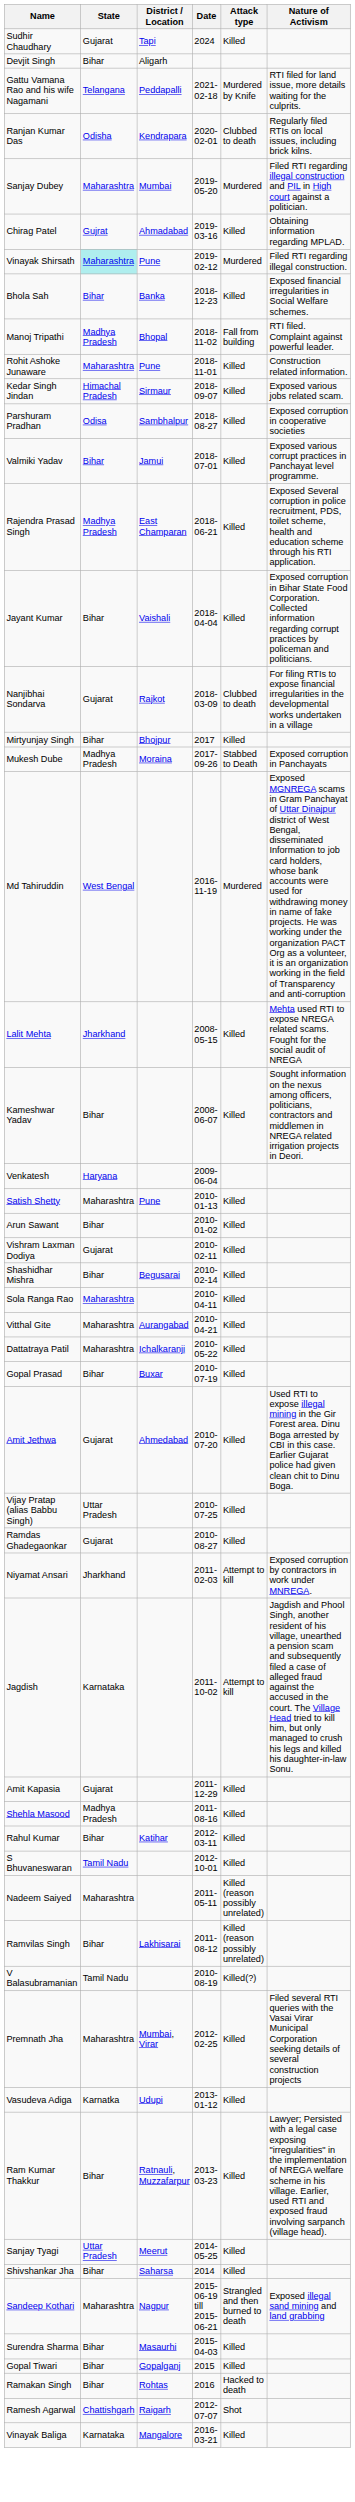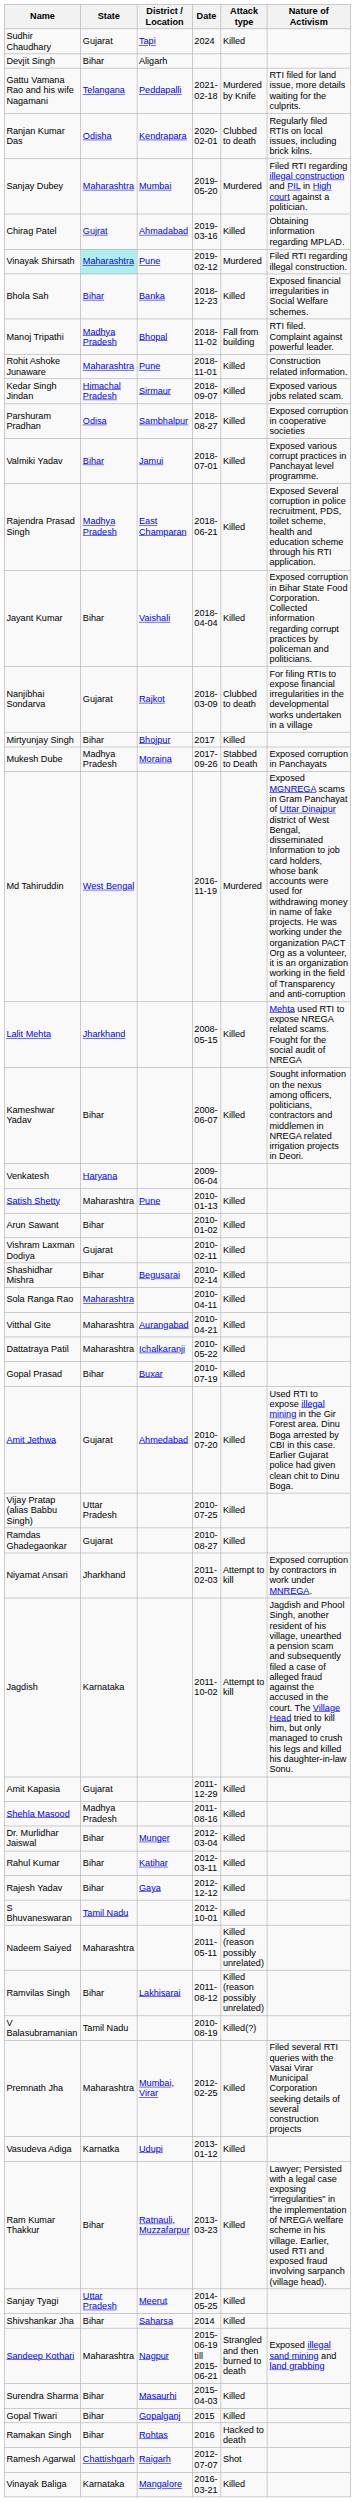+ row: Dr. Murlidhar Jaiswal | Bihar | Munger | 2012-03-04 | Killed
+ row: Rajesh Yadav | Bihar | Gaya | 2012-12-12 | Killed
